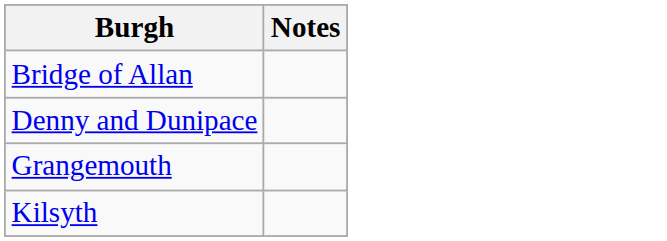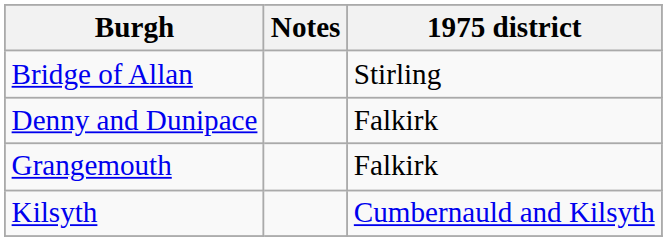+ column: 1975 district | Stirling | Falkirk | Falkirk | Cumbernauld and Kilsyth
